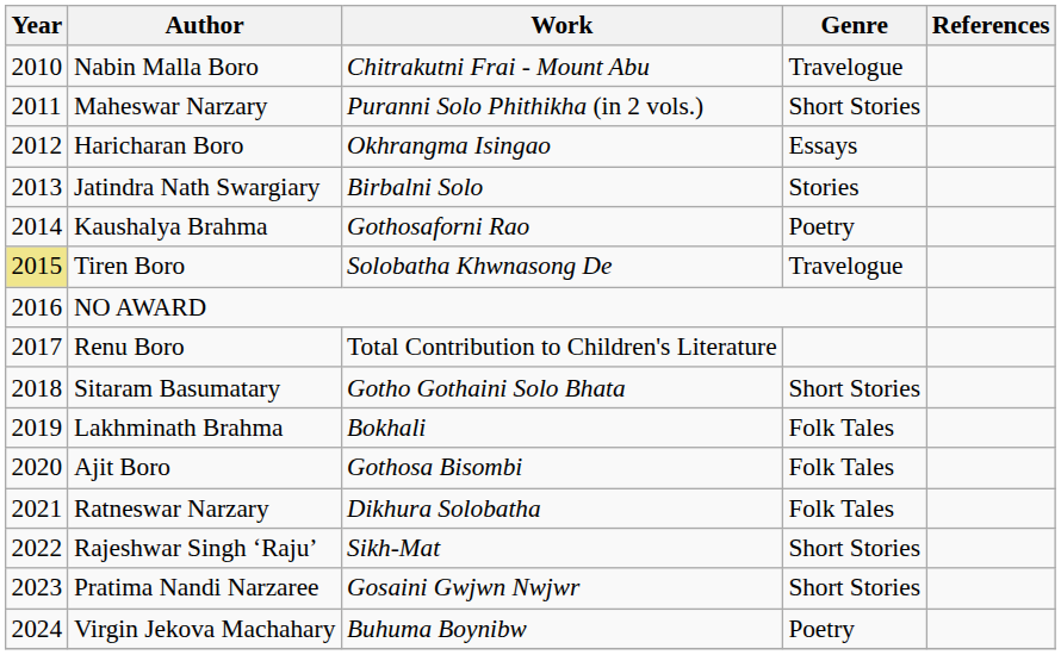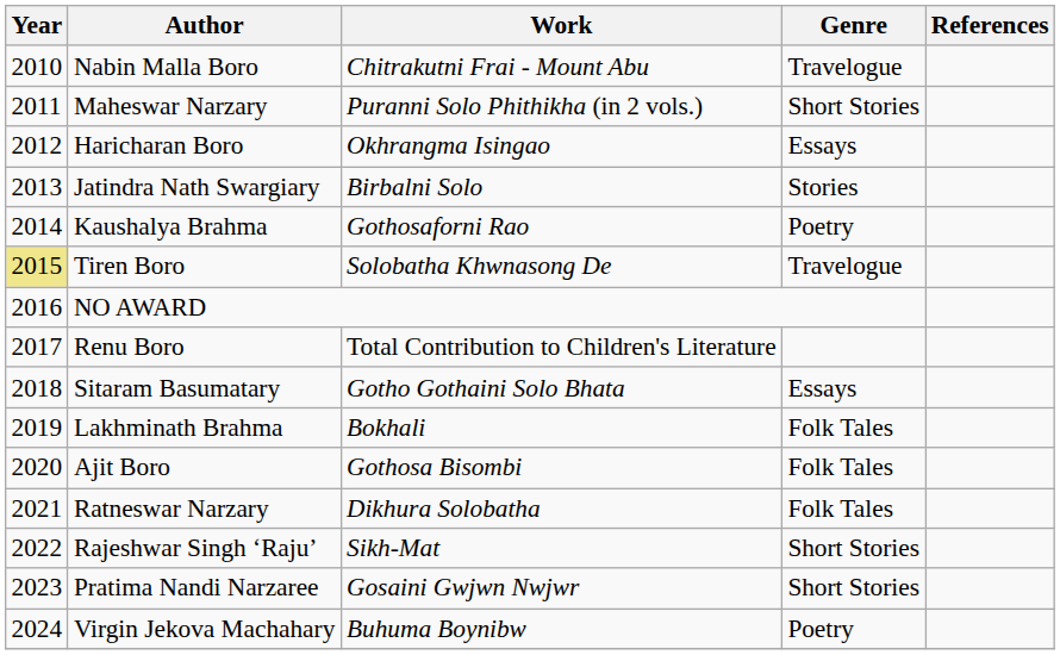Sitaram Basumatary | Genre: Short Stories -> Essays
